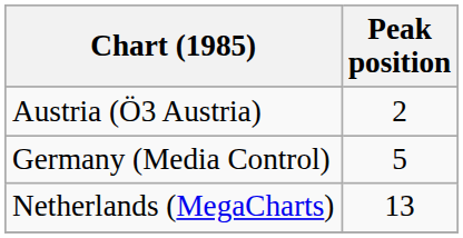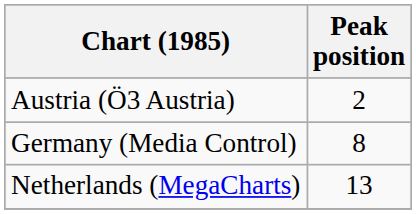Germany (Media Control) | Peak position: 5 -> 8
